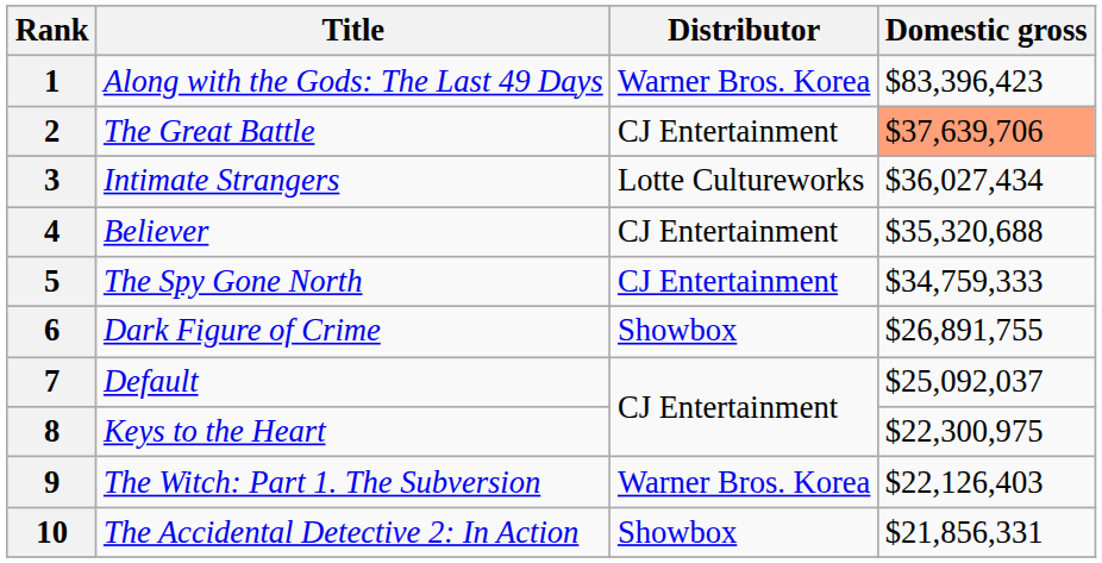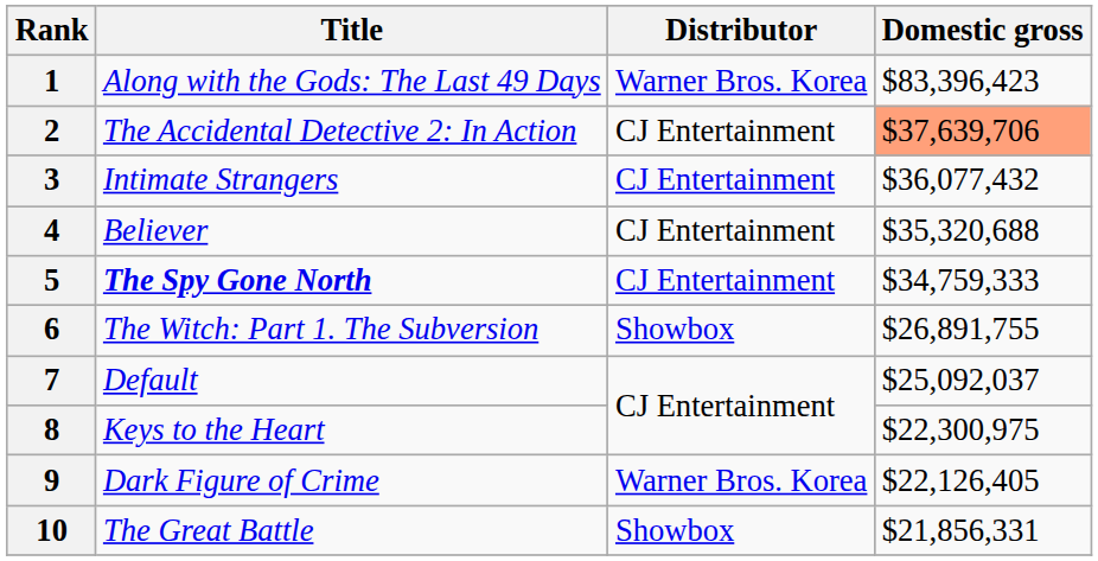2 | Title: The Great Battle -> The Accidental Detective 2: In Action
3 | Distributor: Lotte Cultureworks -> CJ Entertainment
3 | Domestic gross: $36,027,434 -> $36,077,432
5 | Title: normal -> bold
6 | Title: Dark Figure of Crime -> The Witch: Part 1. The Subversion
9 | Title: The Witch: Part 1. The Subversion -> Dark Figure of Crime
9 | Domestic gross: $22,126,403 -> $22,126,405
10 | Title: The Accidental Detective 2: In Action -> The Great Battle
